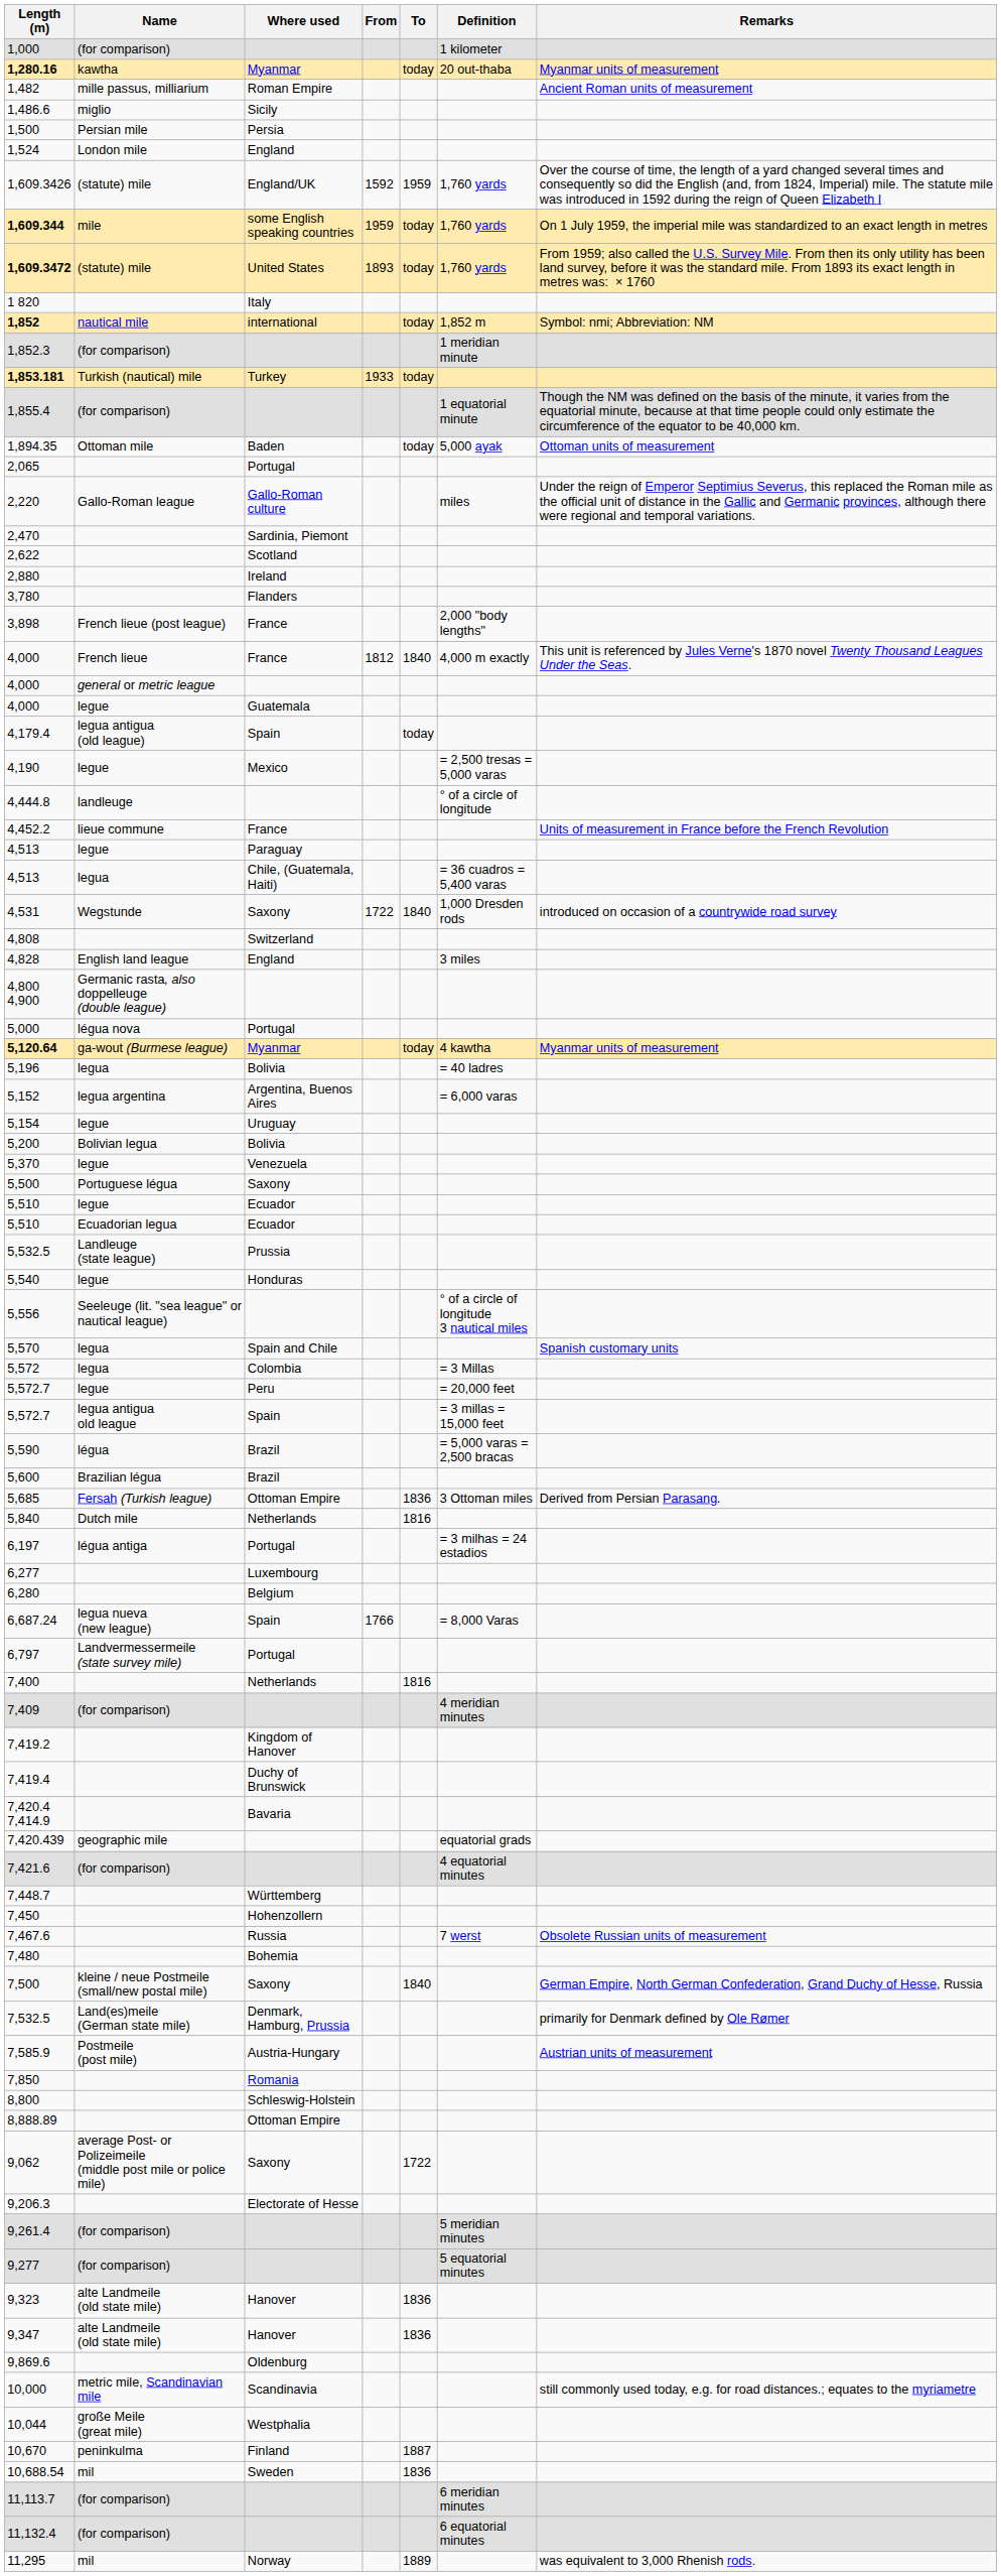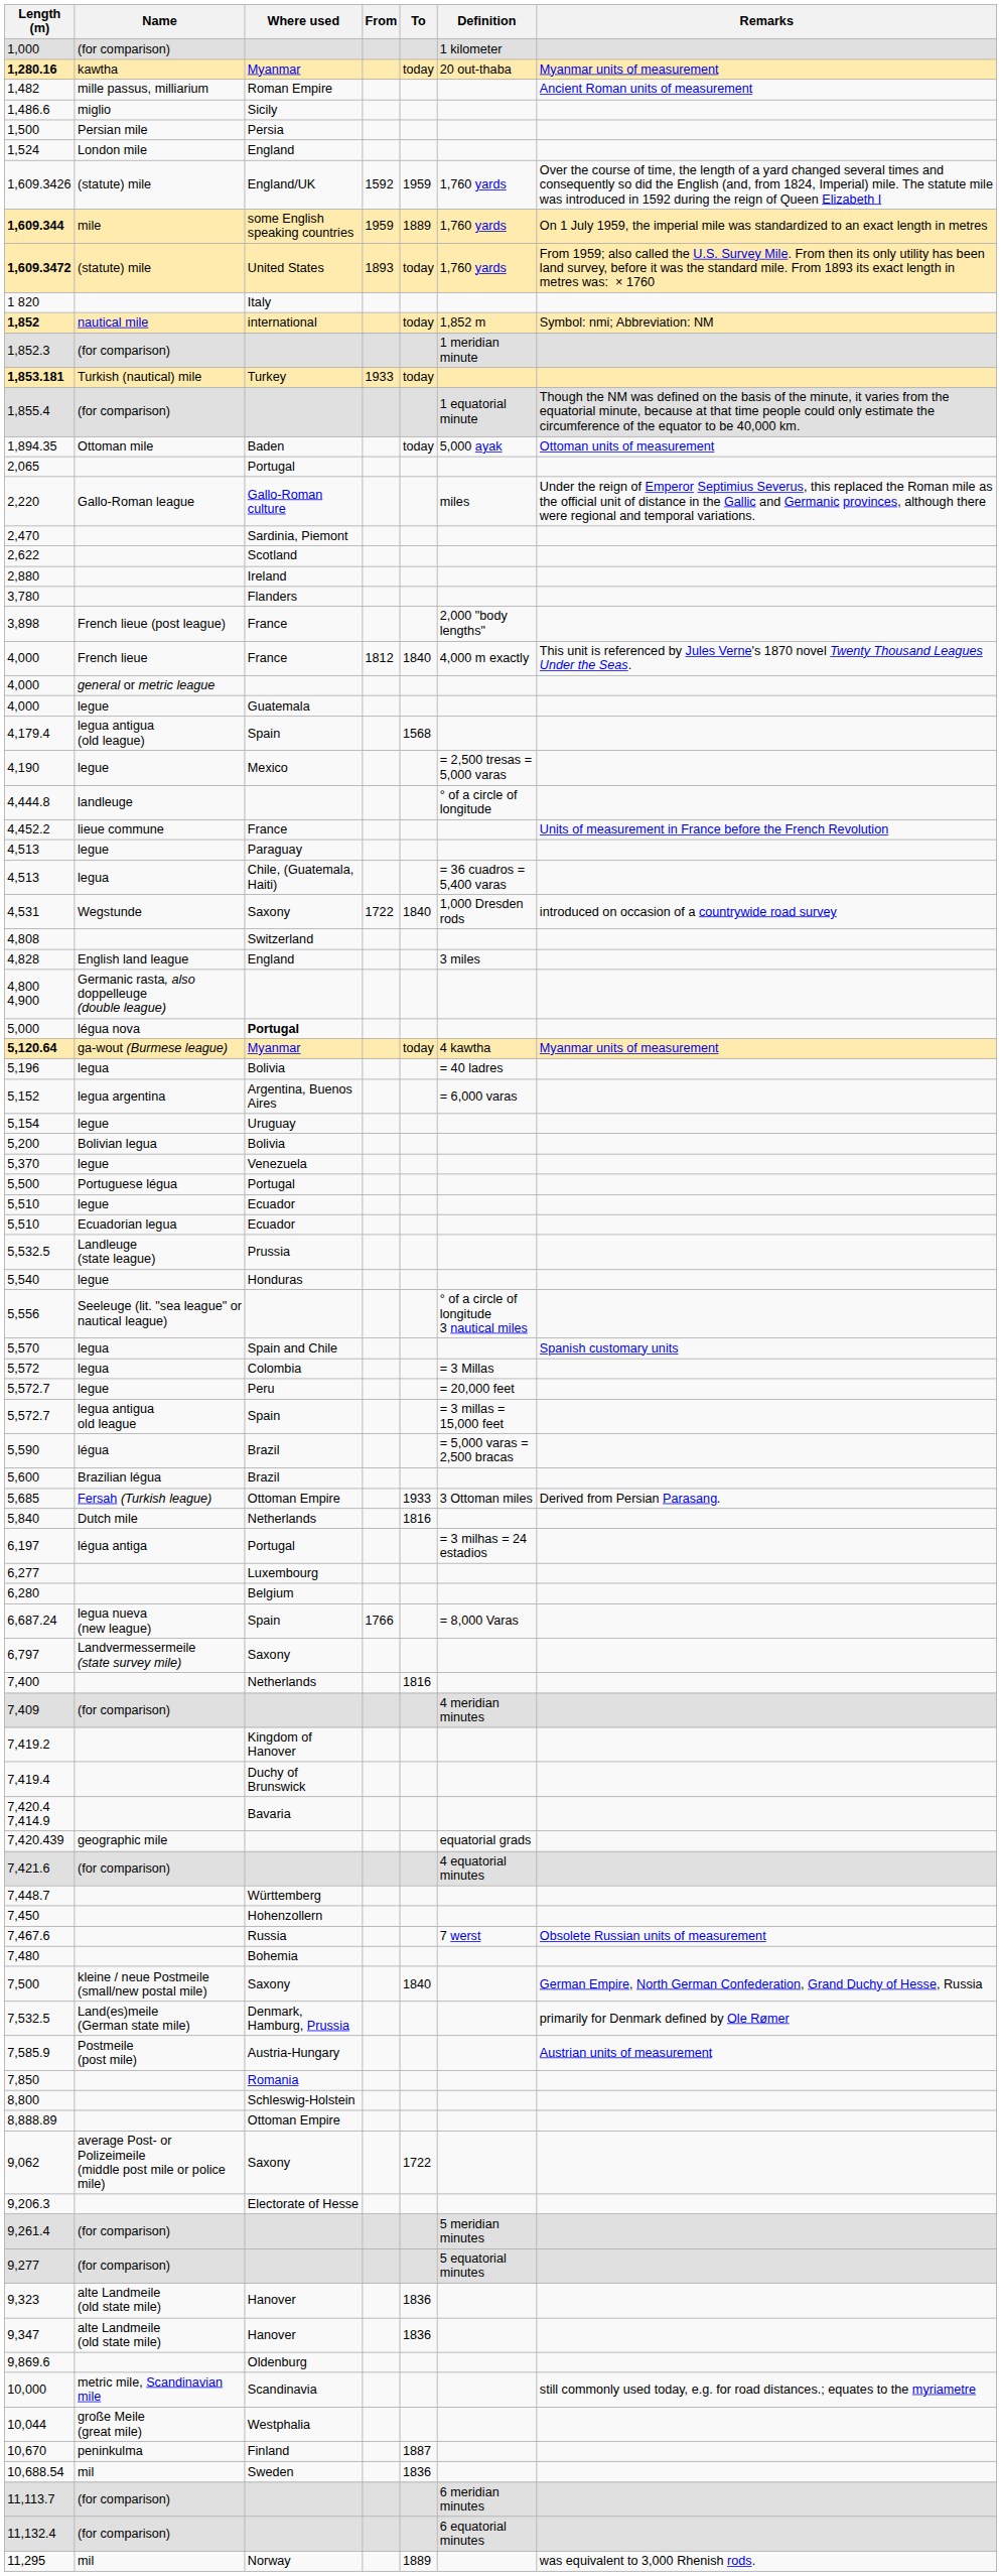1,609.344 | To: today -> 1889
4,179.4 | To: today -> 1568
5,000 | Where used: normal -> bold
5,500 | Where used: Saxony -> Portugal
5,685 | To: 1836 -> 1933
6,797 | Where used: Portugal -> Saxony
